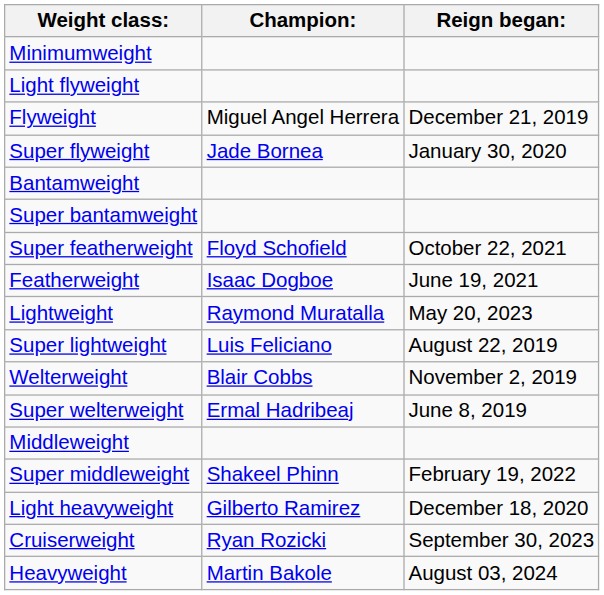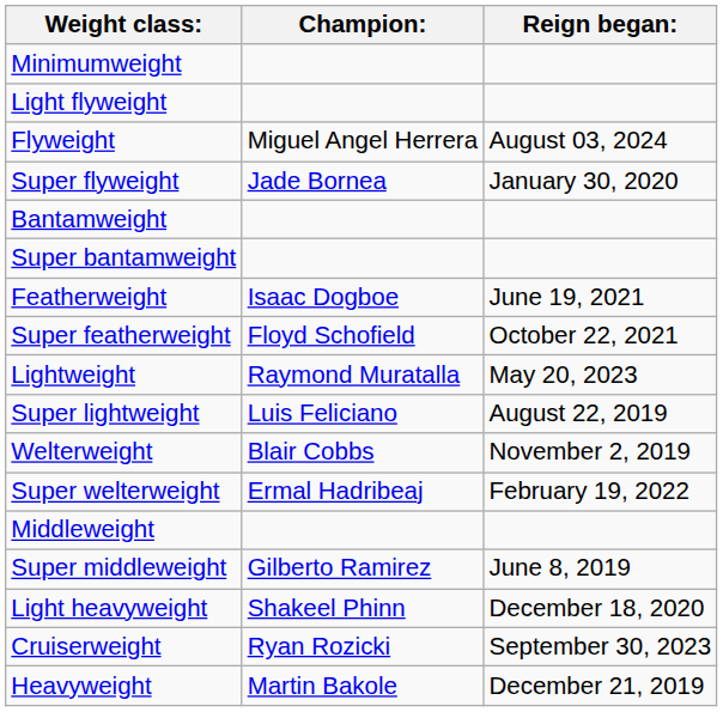Flyweight | Reign began:: December 21, 2019 -> August 03, 2024
rows swapped: Featherweight <-> Super featherweight
Super welterweight | Reign began:: June 8, 2019 -> February 19, 2022
Super middleweight | Champion:: Shakeel Phinn -> Gilberto Ramirez
Super middleweight | Reign began:: February 19, 2022 -> June 8, 2019
Light heavyweight | Champion:: Gilberto Ramirez -> Shakeel Phinn
Heavyweight | Reign began:: August 03, 2024 -> December 21, 2019
